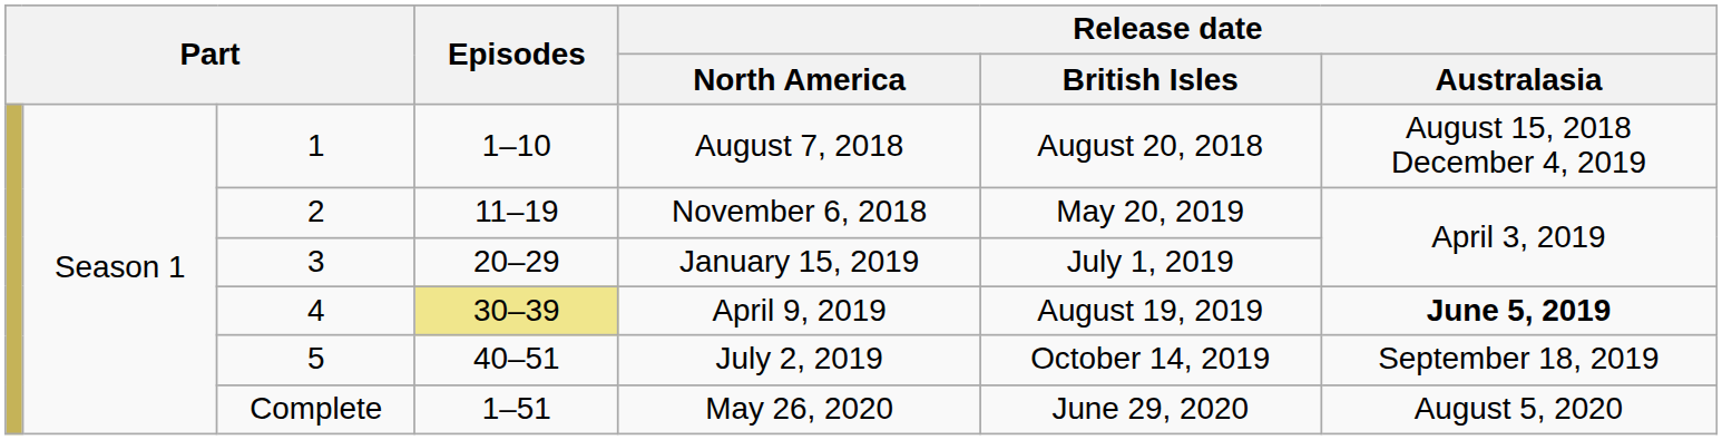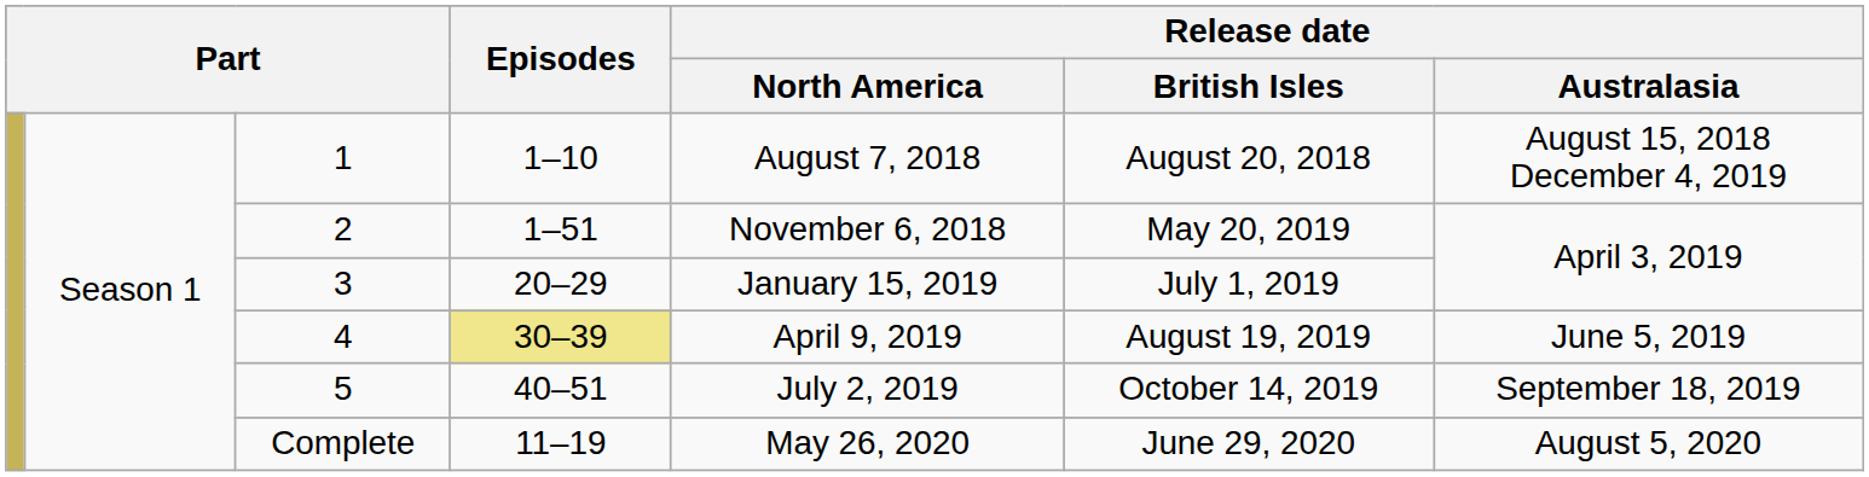2 | Episodes: 11–19 -> 1–51
4 | Release date / Australasia: bold -> normal
Complete | Episodes: 1–51 -> 11–19
